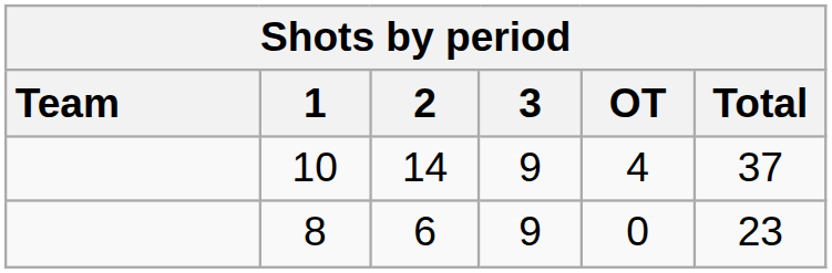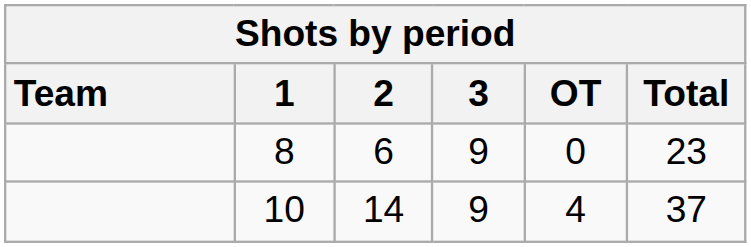rows swapped: 10 <-> 8
